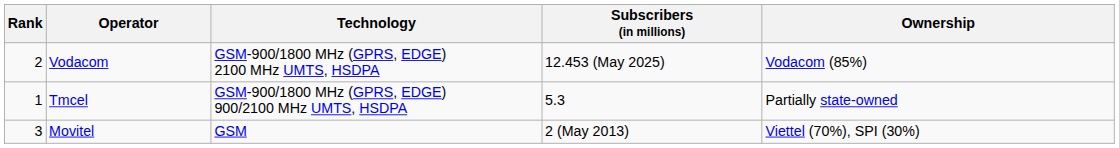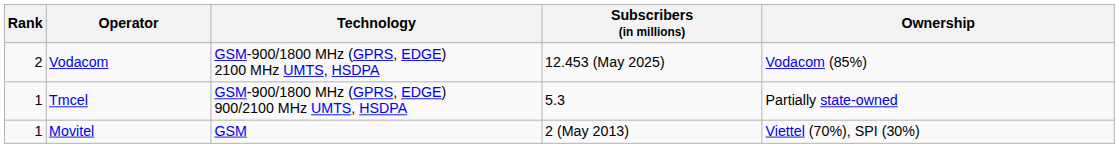Movitel | Rank: 3 -> 1
